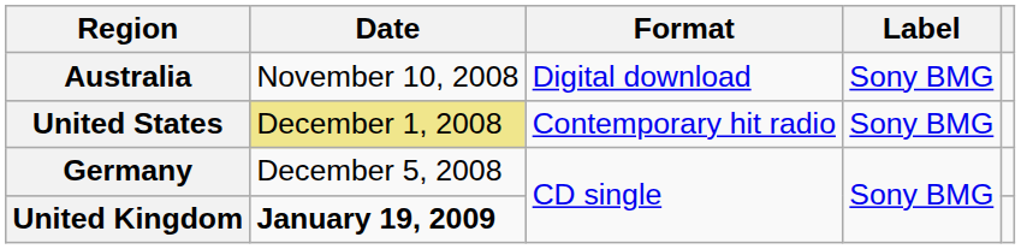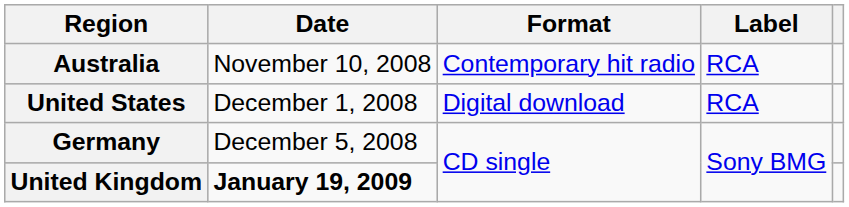Australia | Format: Digital download -> Contemporary hit radio
Australia | Label: Sony BMG -> RCA
United States | Date: khaki background -> no background
United States | Format: Contemporary hit radio -> Digital download
United States | Label: Sony BMG -> RCA
